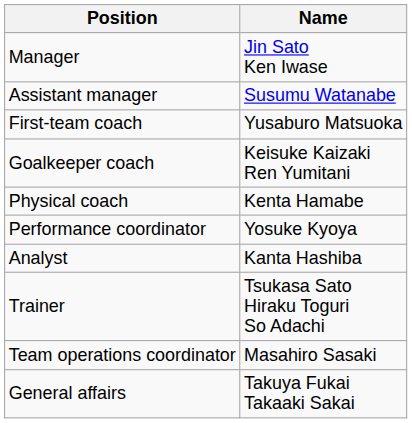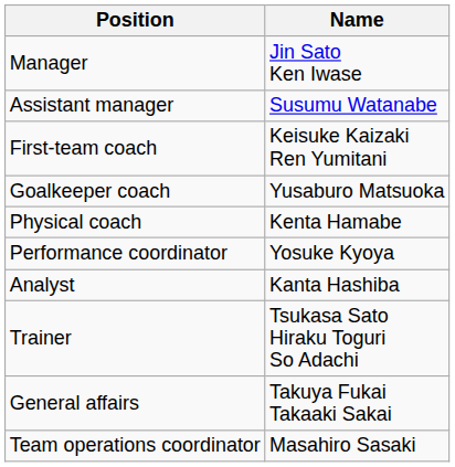First-team coach | Name: Yusaburo Matsuoka -> Keisuke Kaizaki Ren Yumitani
Goalkeeper coach | Name: Keisuke Kaizaki Ren Yumitani -> Yusaburo Matsuoka
rows swapped: Team operations coordinator <-> General affairs
